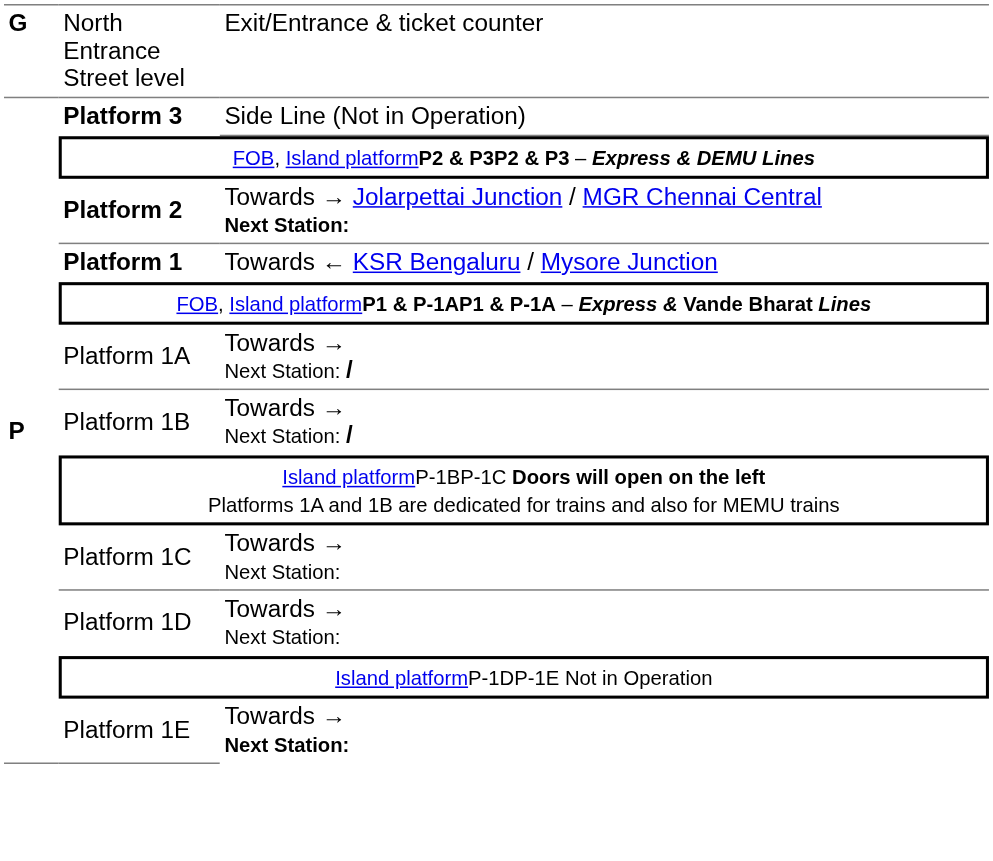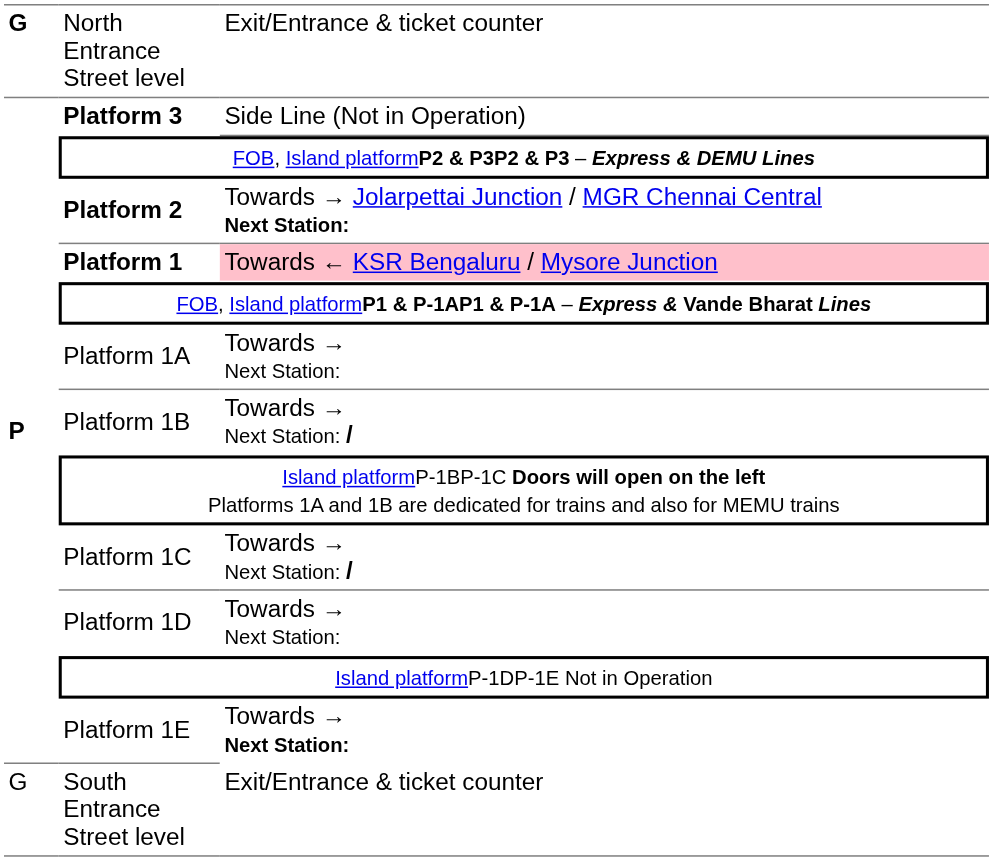Platform 1 | column 3: no background -> pink background
Platform 1A | column 3: Towards → Next Station: / -> Towards → Next Station:
Platform 1C | column 3: Towards → Next Station: -> Towards → Next Station: /
+ row: G | South Entrance Street level | Exit/Entrance & ticket counter
